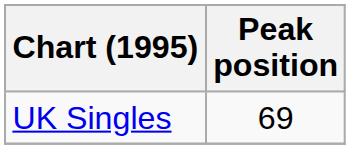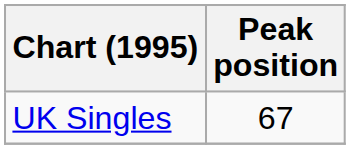UK Singles | Peak position: 69 -> 67
